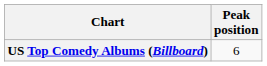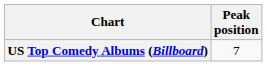US Top Comedy Albums (Billboard) | Peak position: 6 -> 7
